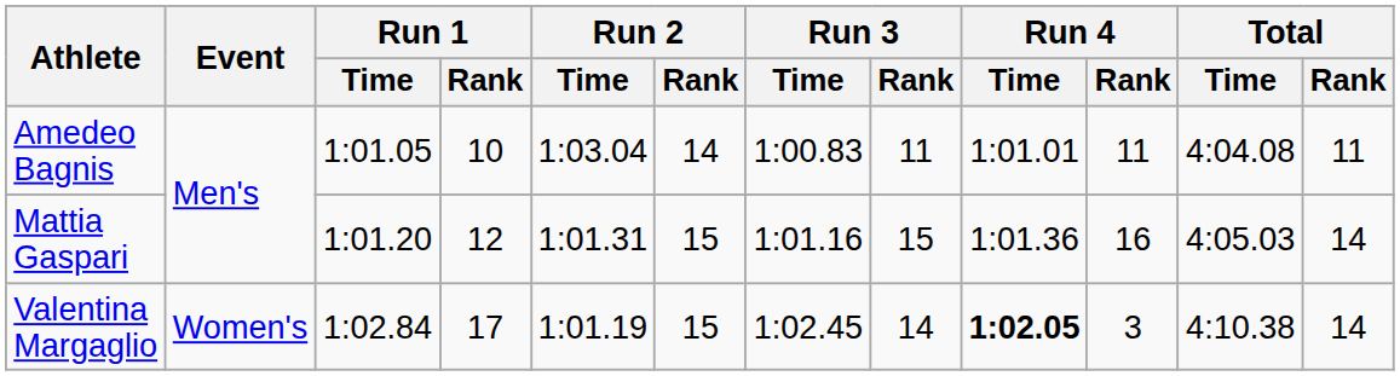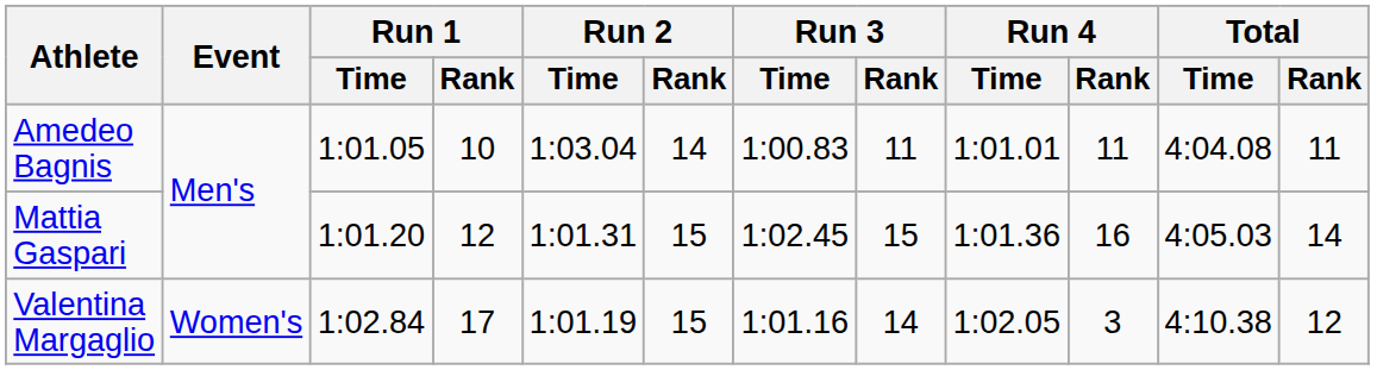Mattia Gaspari | Run 3 / Time: 1:01.16 -> 1:02.45
Valentina Margaglio | Run 3 / Time: 1:02.45 -> 1:01.16
Valentina Margaglio | Run 4 / Time: bold -> normal
Valentina Margaglio | Total / Rank: 14 -> 12
